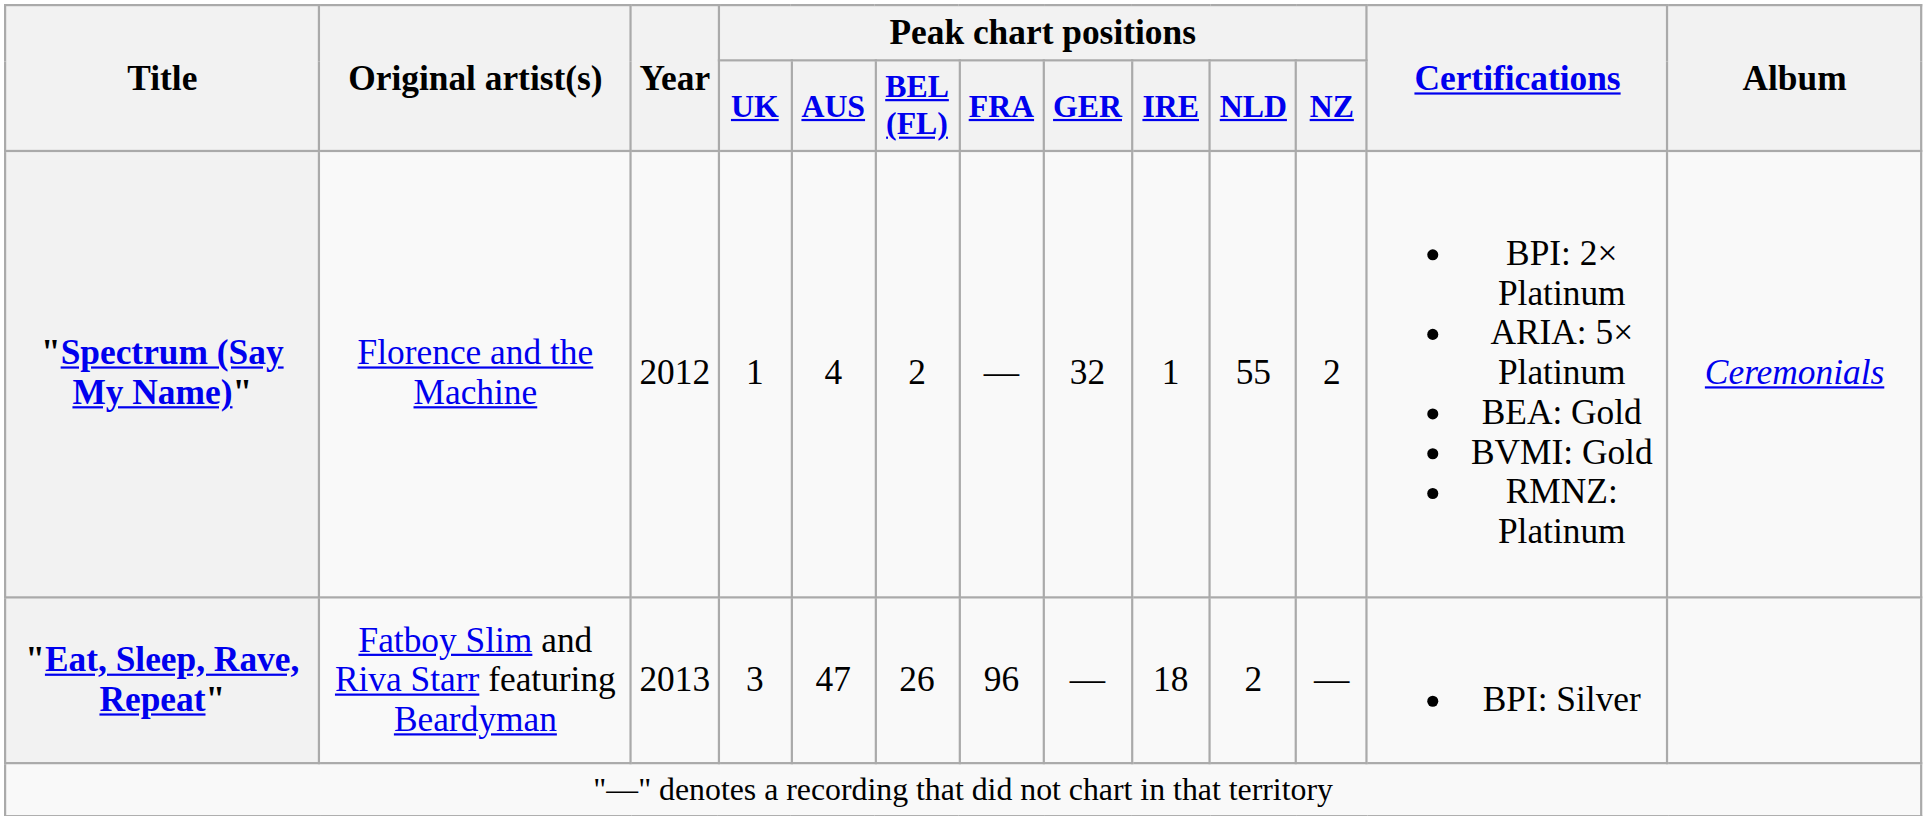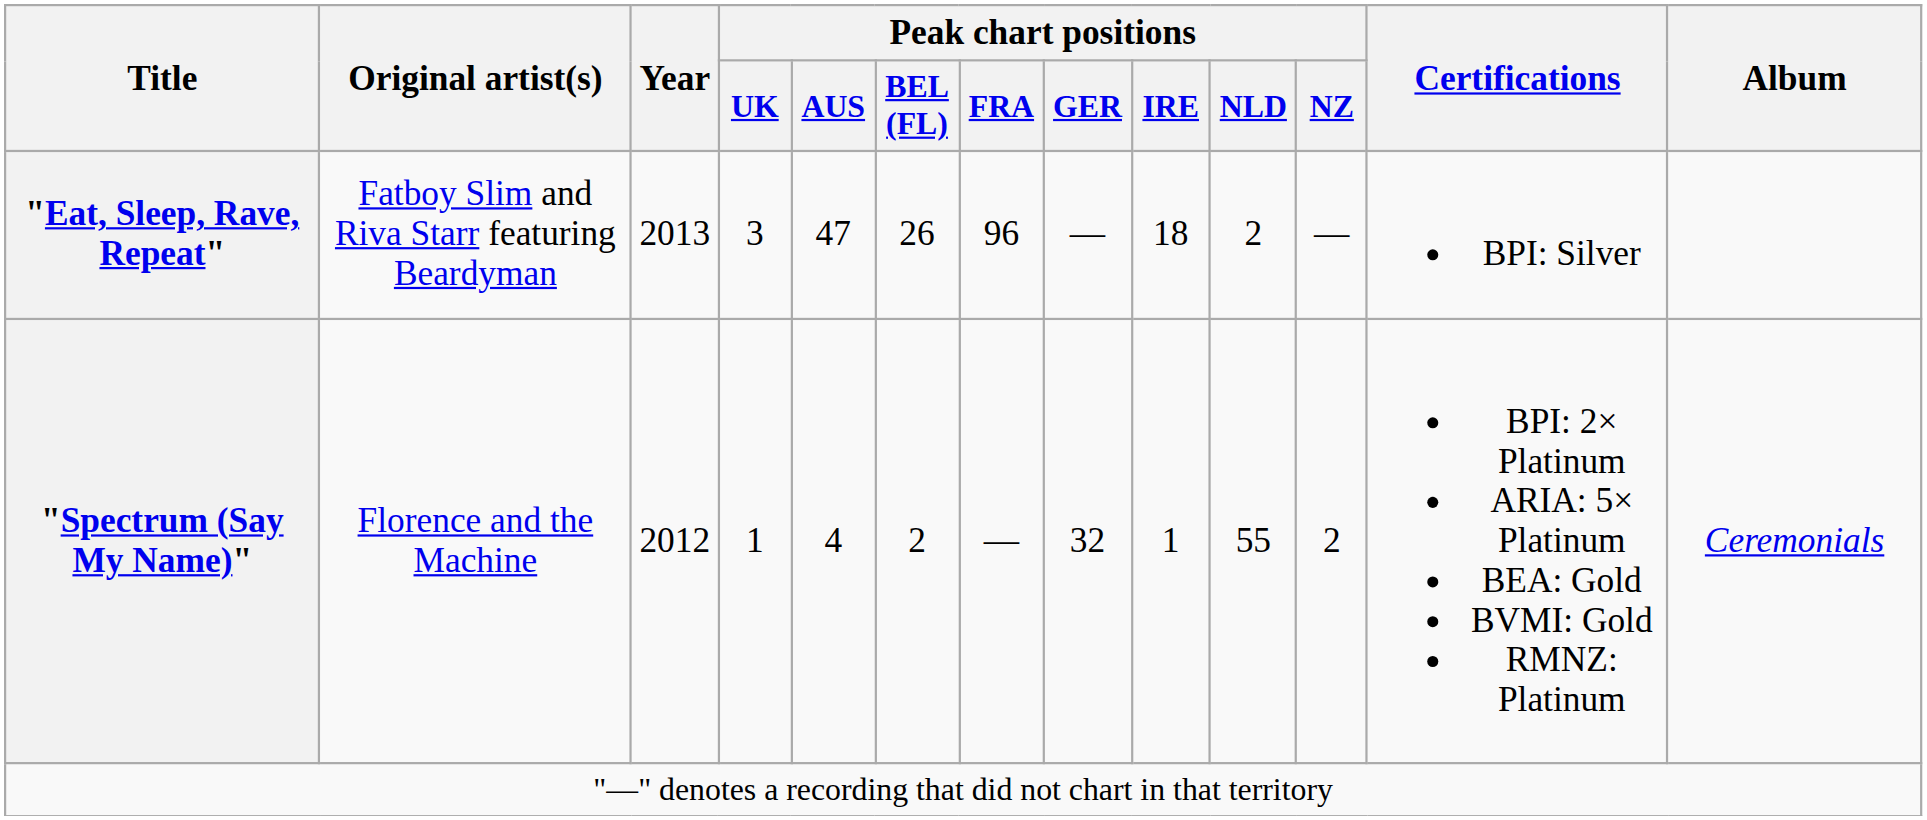rows swapped: "Spectrum (Say My Name)" <-> "Eat, Sleep, Rave, Repeat"
